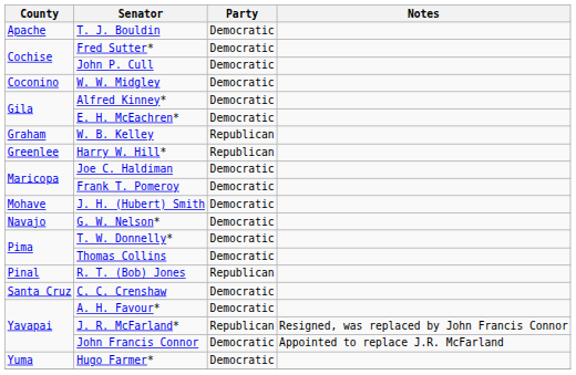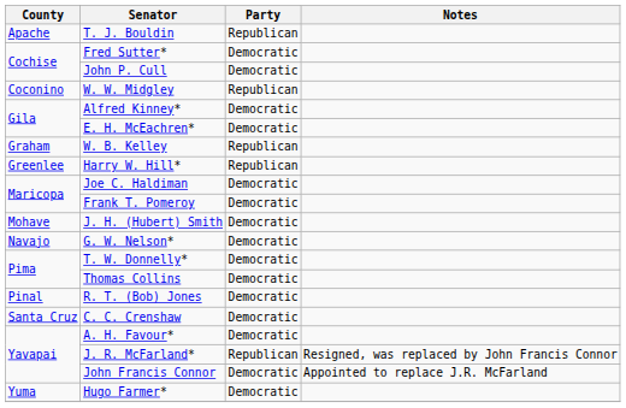T. J. Bouldin | Party: Democratic -> Republican
W. W. Midgley | Party: Democratic -> Republican
R. T. (Bob) Jones | Party: Republican -> Democratic
